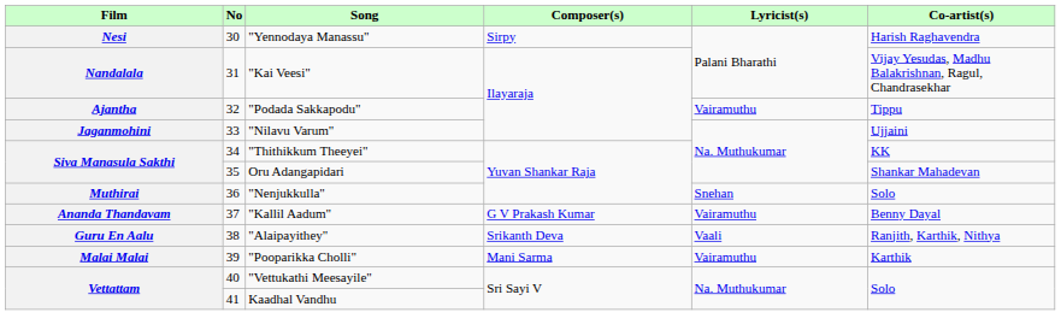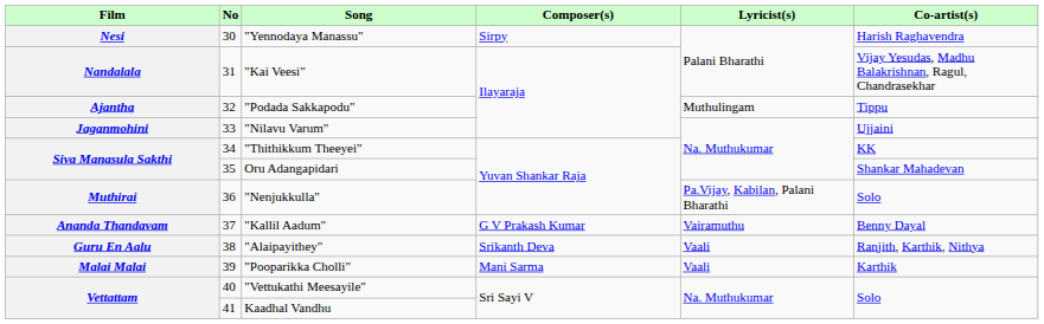"Podada Sakkapodu" | Lyricist(s): Vairamuthu -> Muthulingam
"Nenjukkulla" | Lyricist(s): Snehan -> Pa.Vijay, Kabilan, Palani Bharathi
"Pooparikka Cholli" | Lyricist(s): Vairamuthu -> Vaali
